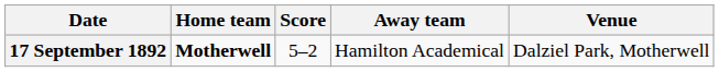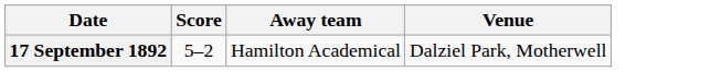- column: Home team | Motherwell
